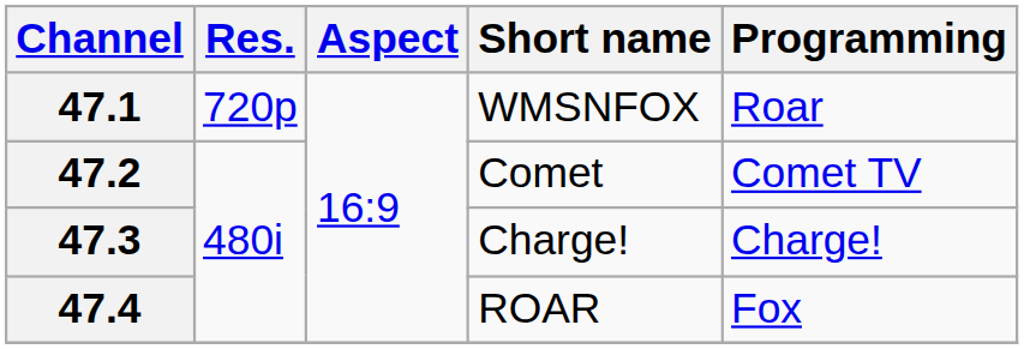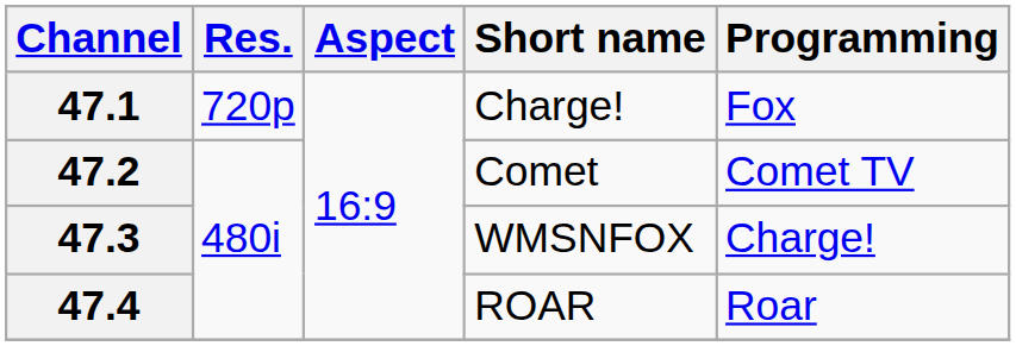47.1 | Short name: WMSNFOX -> Charge!
47.1 | Programming: Roar -> Fox
47.3 | Short name: Charge! -> WMSNFOX
47.4 | Programming: Fox -> Roar
